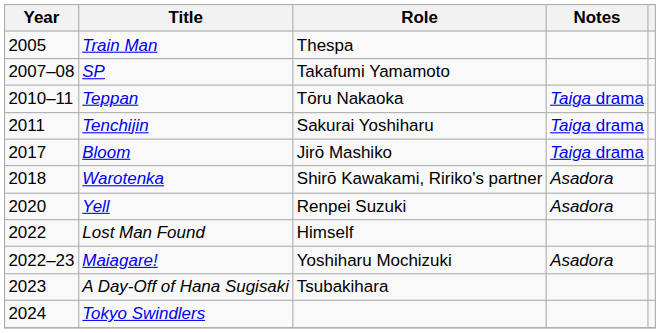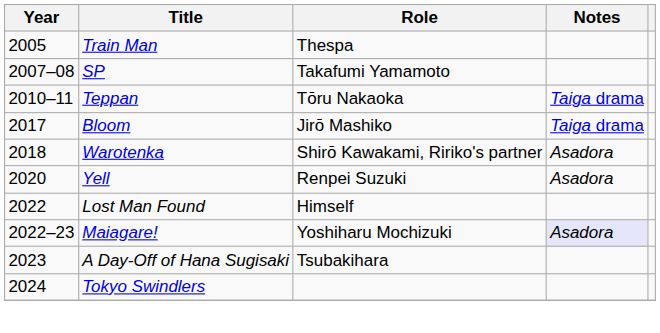- row: 2011 | Tenchijin | Sakurai Yoshiharu | Taiga drama
Maiagare! | Notes: no background -> lavender background
